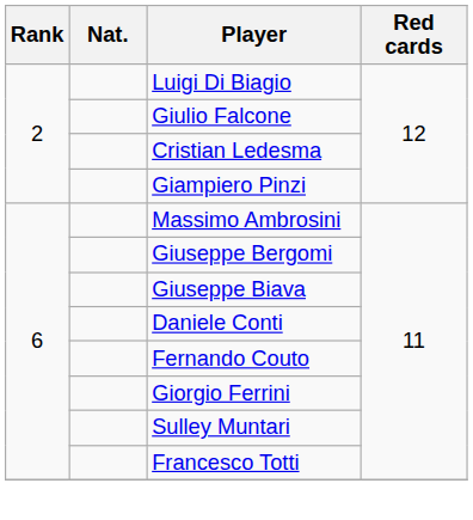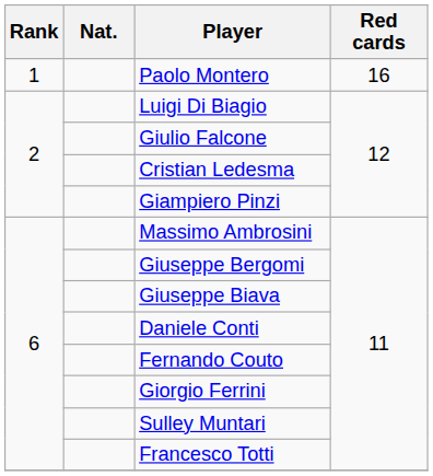+ row: 1 | Paolo Montero | 16
